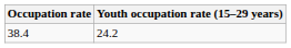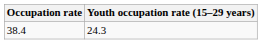38.4 | Youth occupation rate (15–29 years): 24.2 -> 24.3
